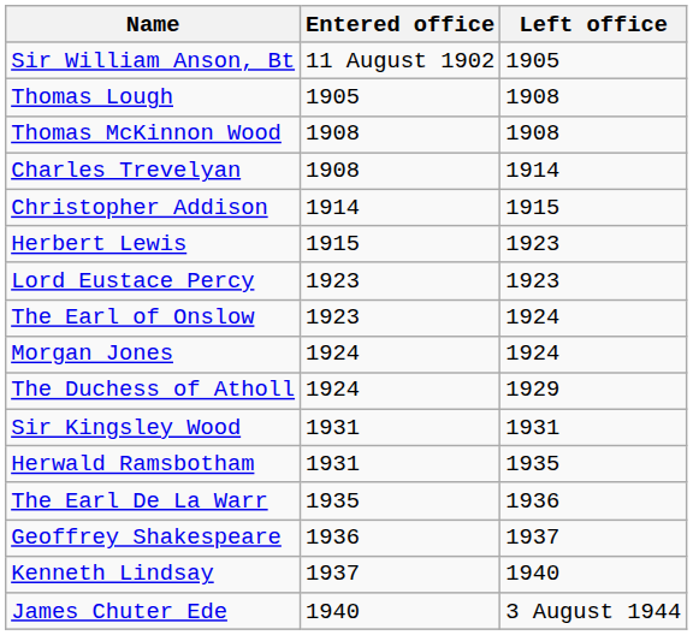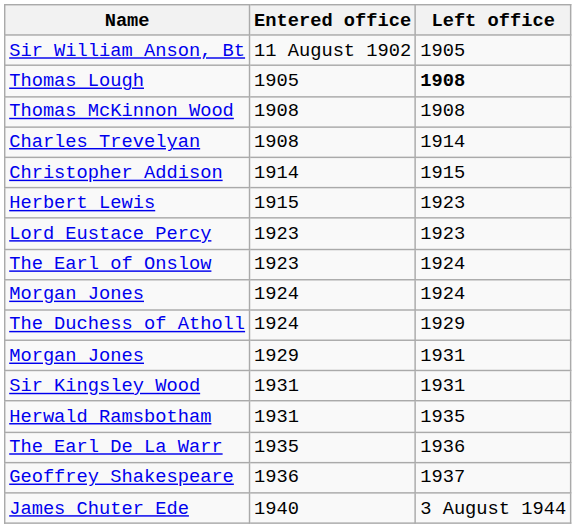Thomas Lough | Left office: normal -> bold
+ row: Morgan Jones | 1929 | 1931
- row: Kenneth Lindsay | 1937 | 1940
